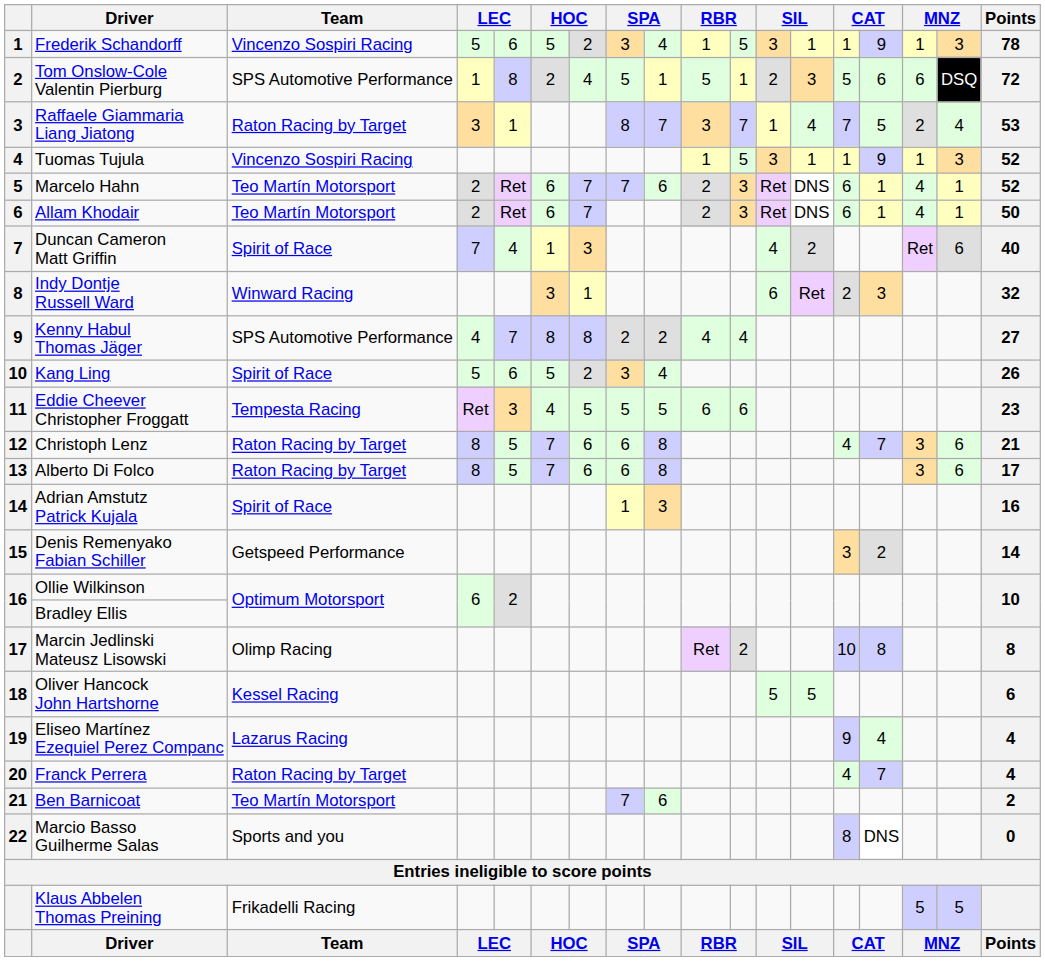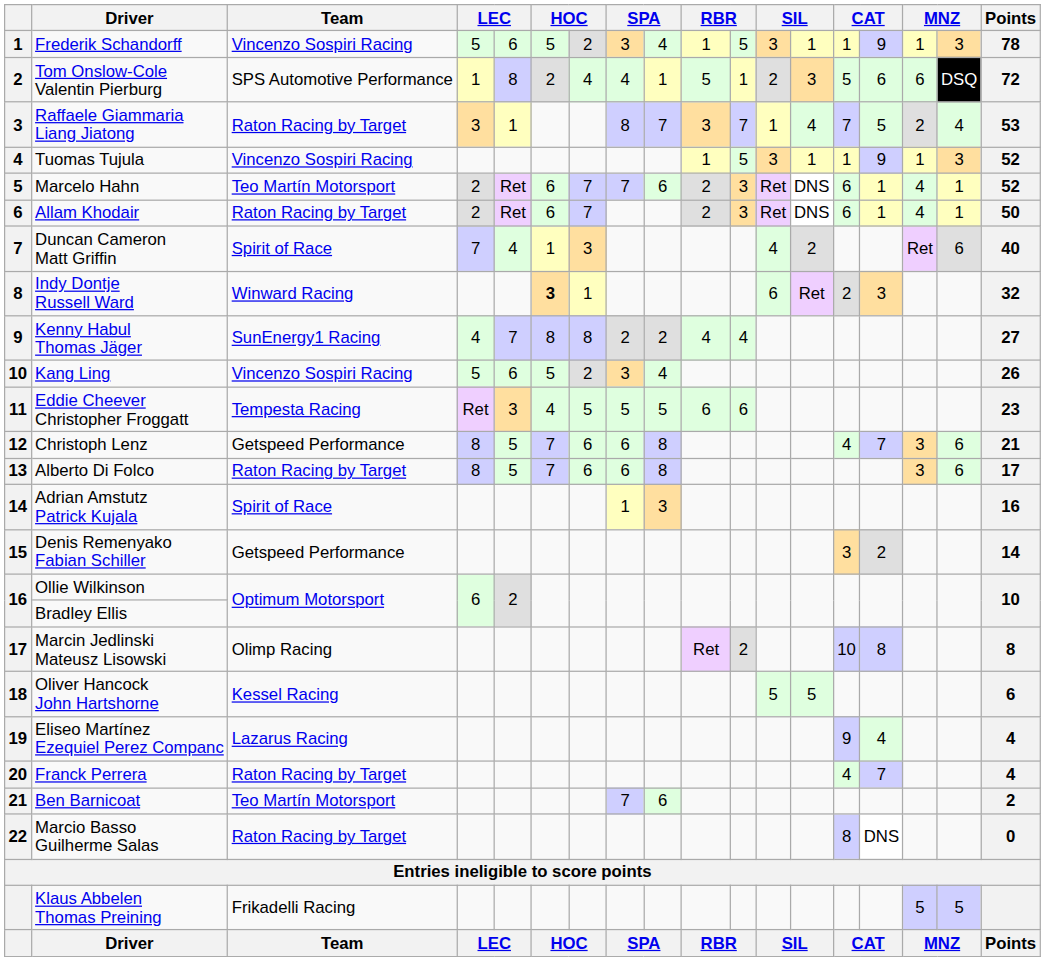Tom Onslow-Cole Valentin Pierburg | column 8: 5 -> 4
Allam Khodair | Team: Teo Martín Motorsport -> Raton Racing by Target
Indy Dontje Russell Ward | column 6: normal -> bold
Kenny Habul Thomas Jäger | Team: SPS Automotive Performance -> SunEnergy1 Racing
Kang Ling | Team: Spirit of Race -> Vincenzo Sospiri Racing
Christoph Lenz | Team: Raton Racing by Target -> Getspeed Performance
Marcio Basso Guilherme Salas | Team: Sports and you -> Raton Racing by Target
